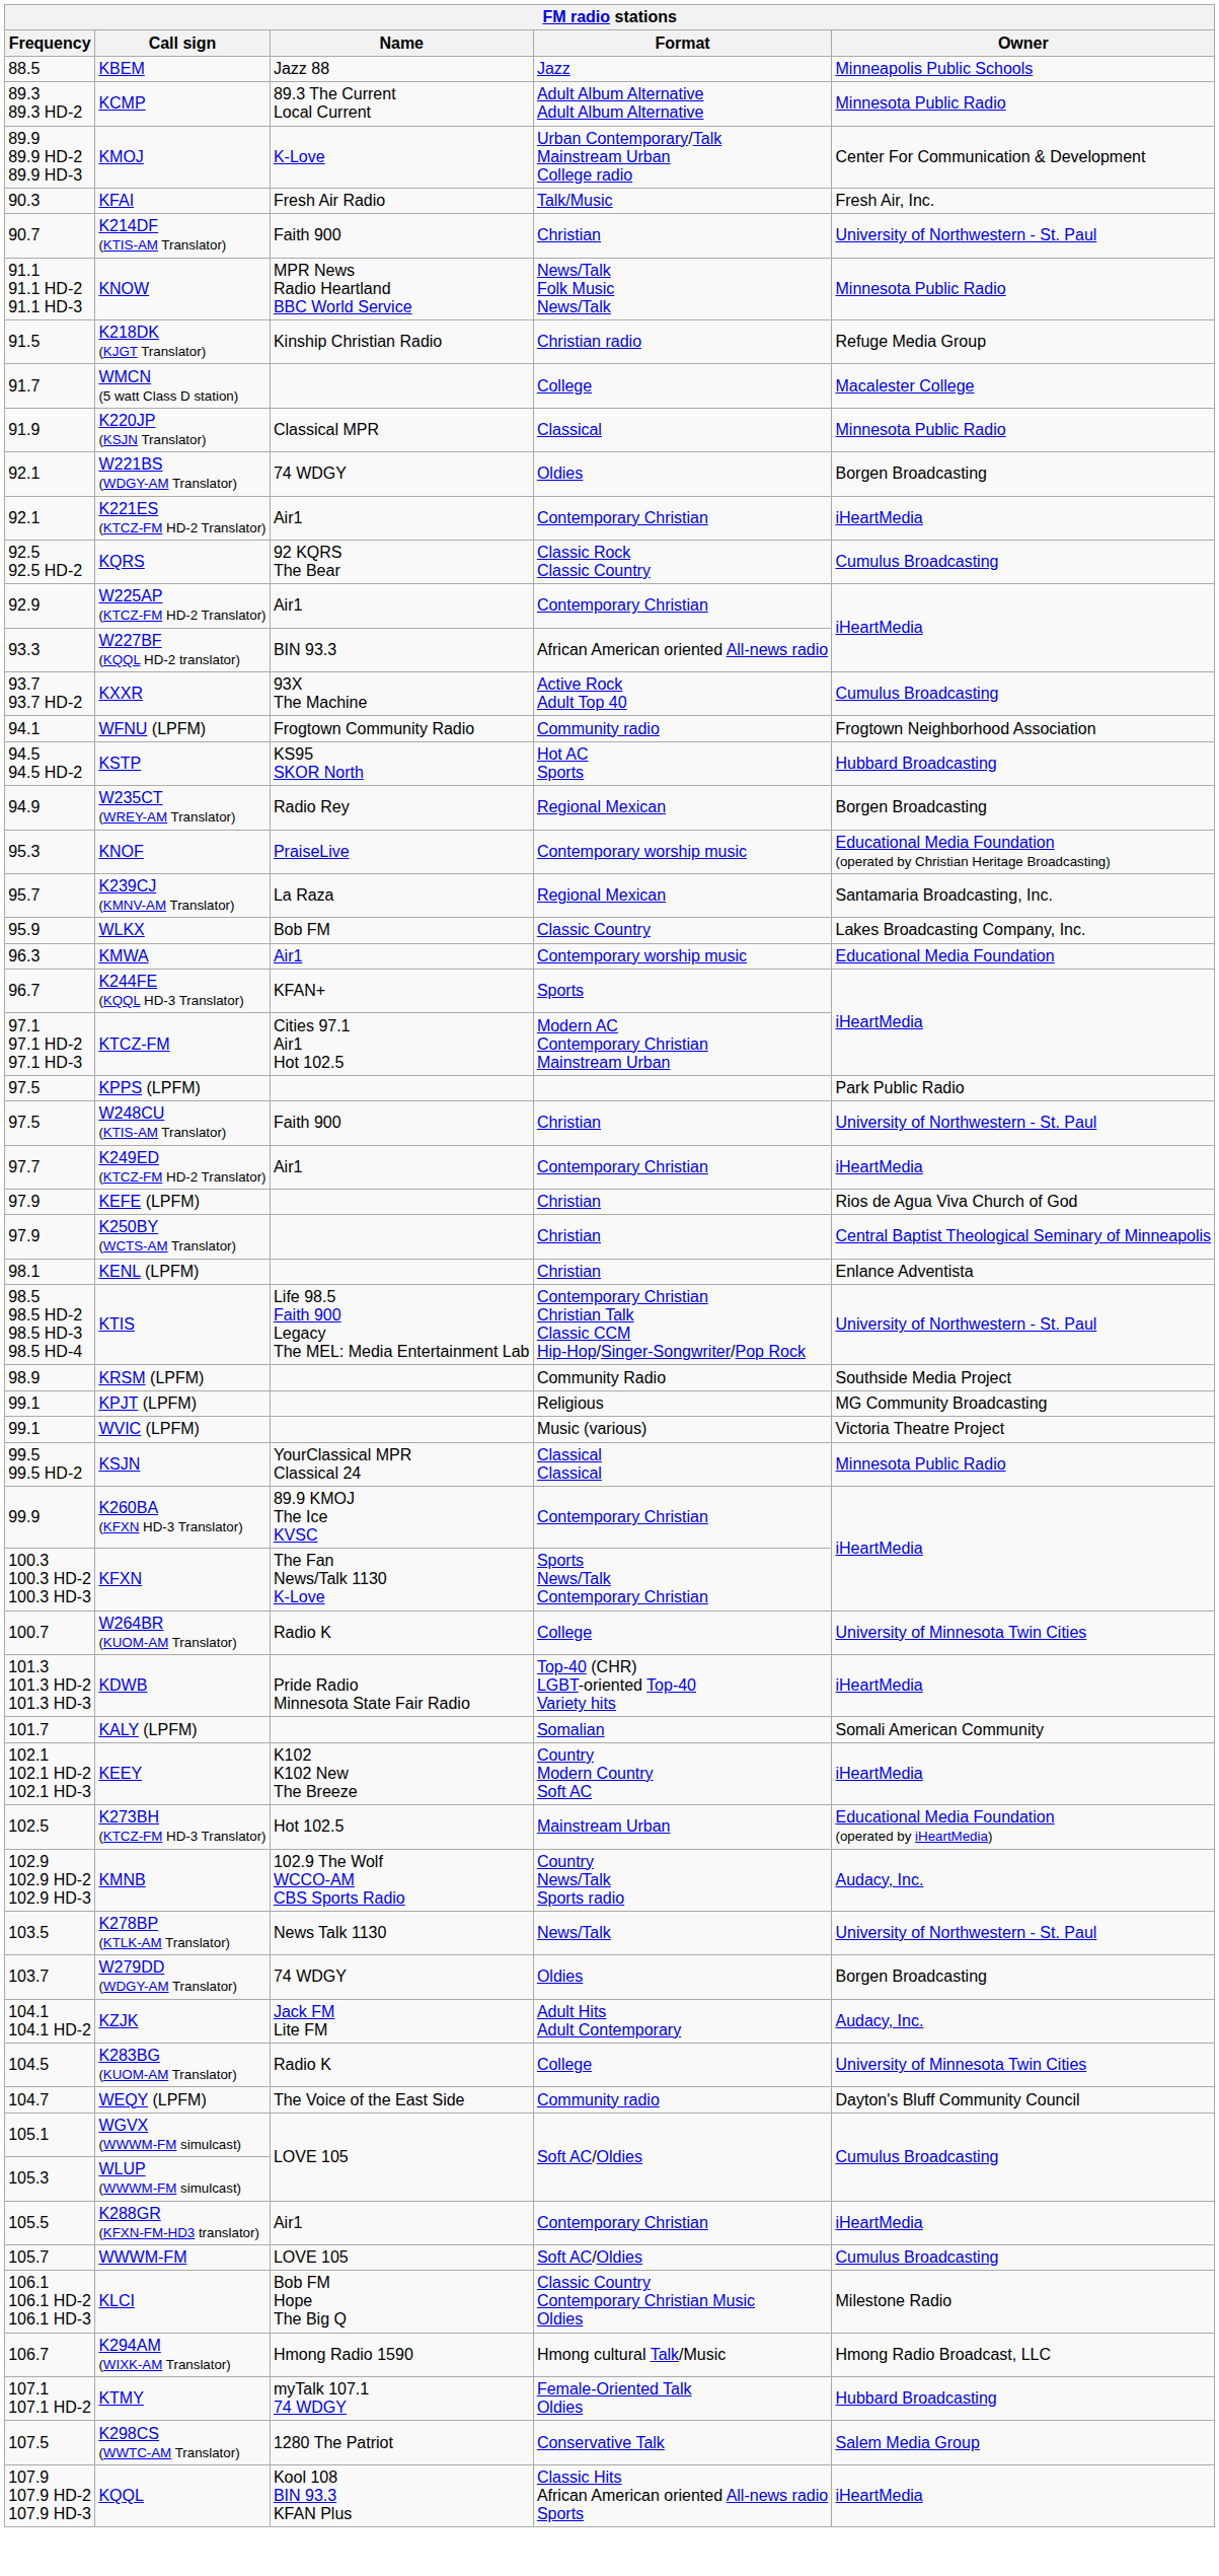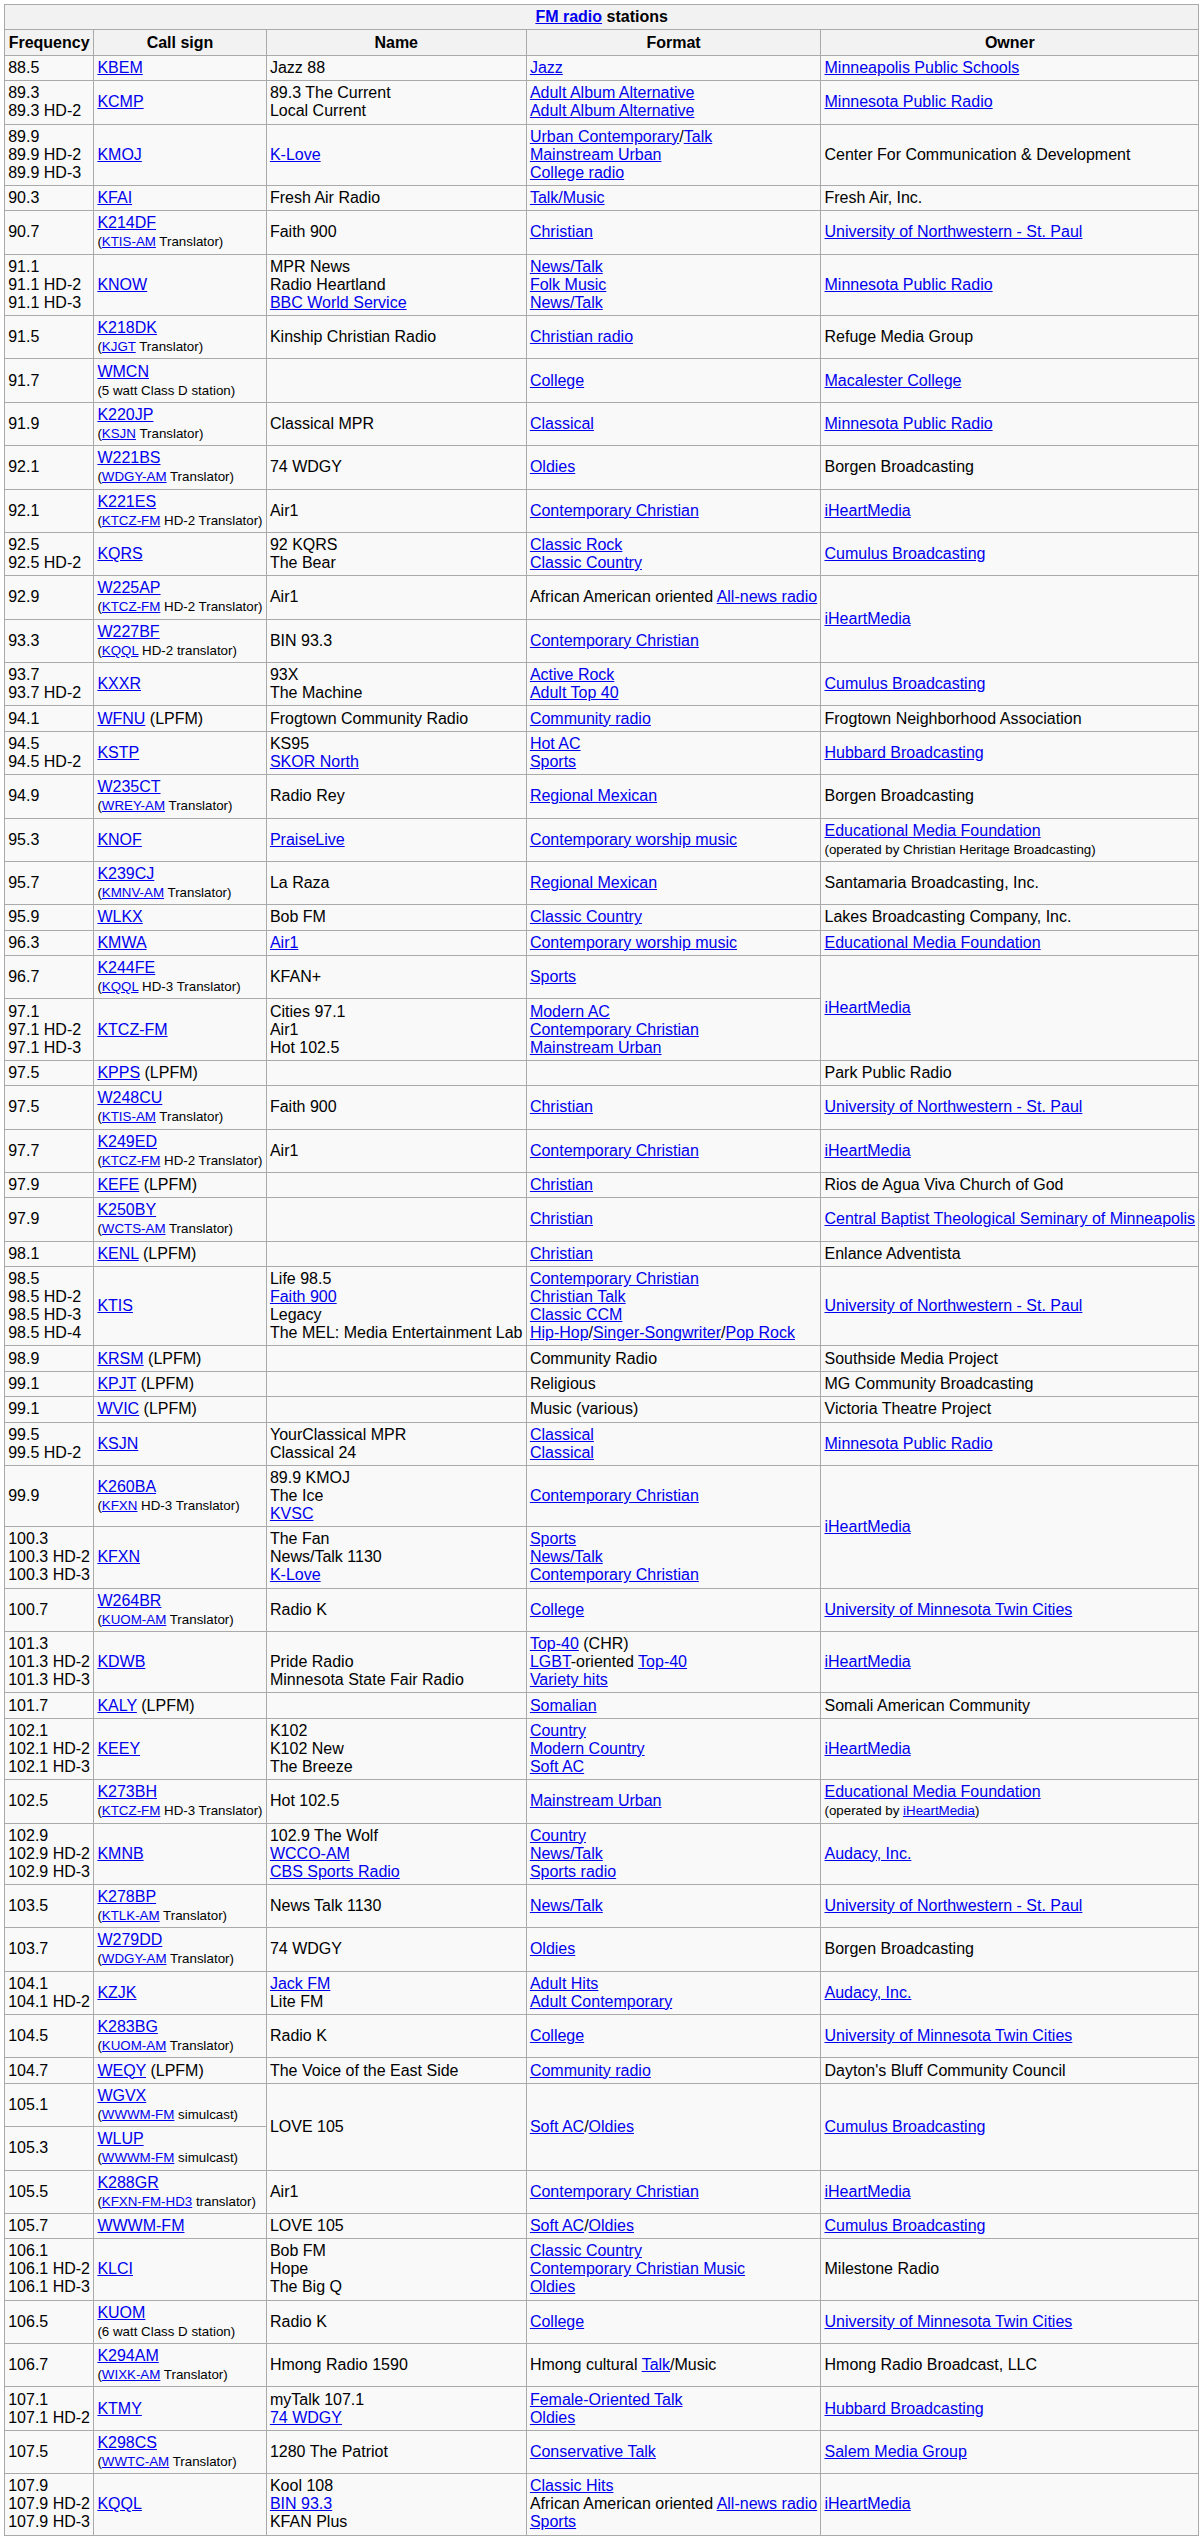W225AP (KTCZ-FM HD-2 Translator) | Format: Contemporary Christian -> African American oriented All-news radio
W227BF (KQQL HD-2 translator) | Format: African American oriented All-news radio -> Contemporary Christian
+ row: 106.5 | KUOM (6 watt Class D station) | Radio K | College | University of Minnesota Twin Cities
